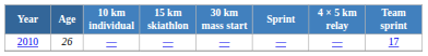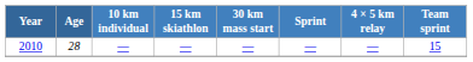2010 | Age: 26 -> 28
2010 | Team sprint: 17 -> 15
